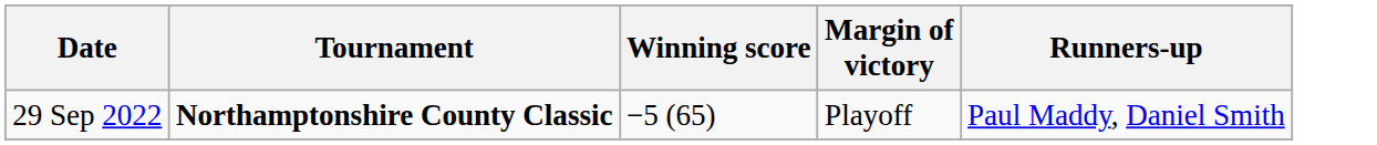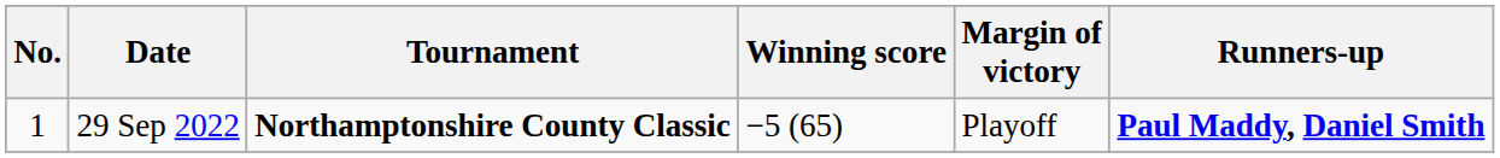+ column: No. | 1
29 Sep 2022 | Runners-up: normal -> bold
